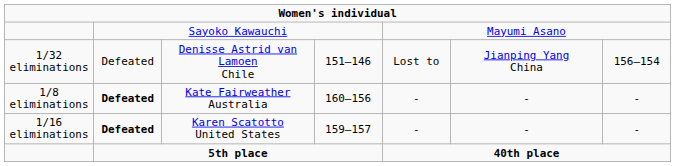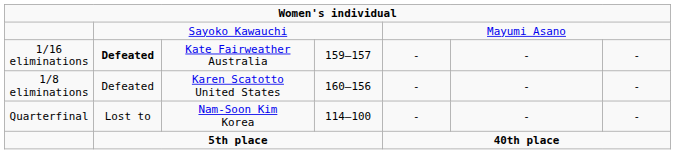- row: 1/32 eliminations | Defeated | Denisse Astrid van Lamoen Chile | 151–146 | Lost to | Jianping Yang China | 156–154
Kate Fairweather Australia | column 1: 1/8 eliminations -> 1/16 eliminations
Kate Fairweather Australia | column 4: 160–156 -> 159–157
Karen Scatotto United States | column 1: 1/16 eliminations -> 1/8 eliminations
Karen Scatotto United States | column 2: bold -> normal
Karen Scatotto United States | column 4: 159–157 -> 160–156
+ row: Quarterfinal | Lost to | Nam-Soon Kim Korea | 114–100 | - | - | -
